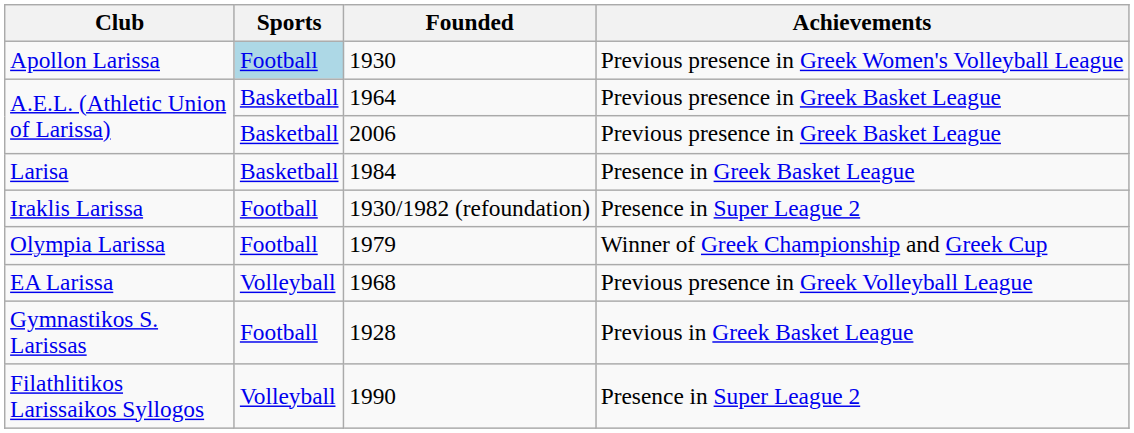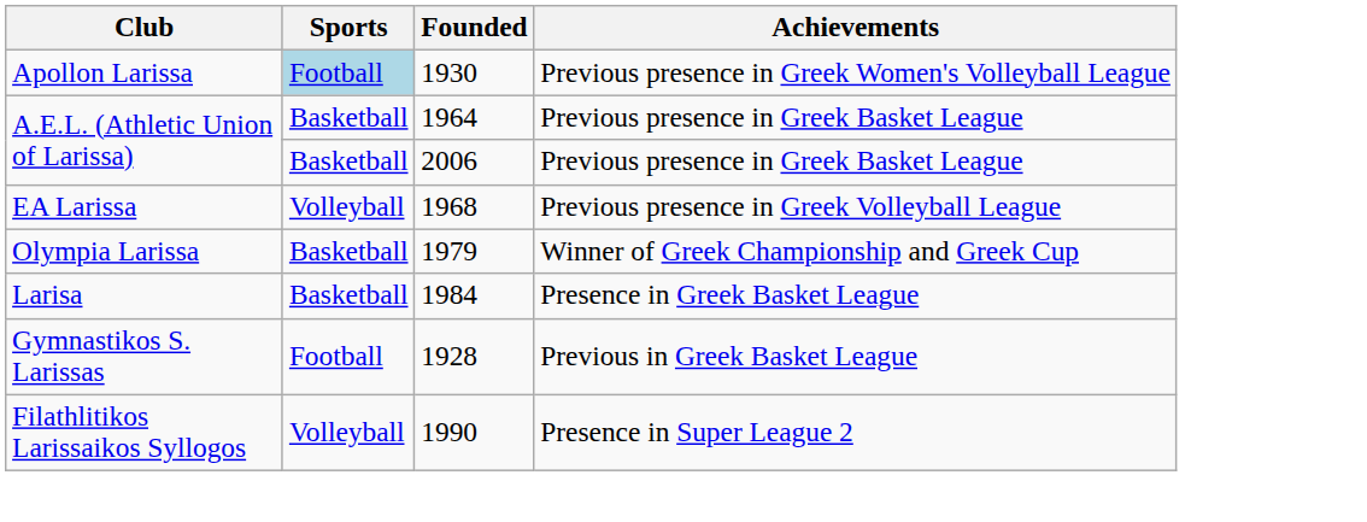rows swapped: 1968 <-> 1984
- row: Iraklis Larissa | Football | 1930/1982 (refoundation) | Presence in Super League 2
1979 | Sports: Football -> Basketball
